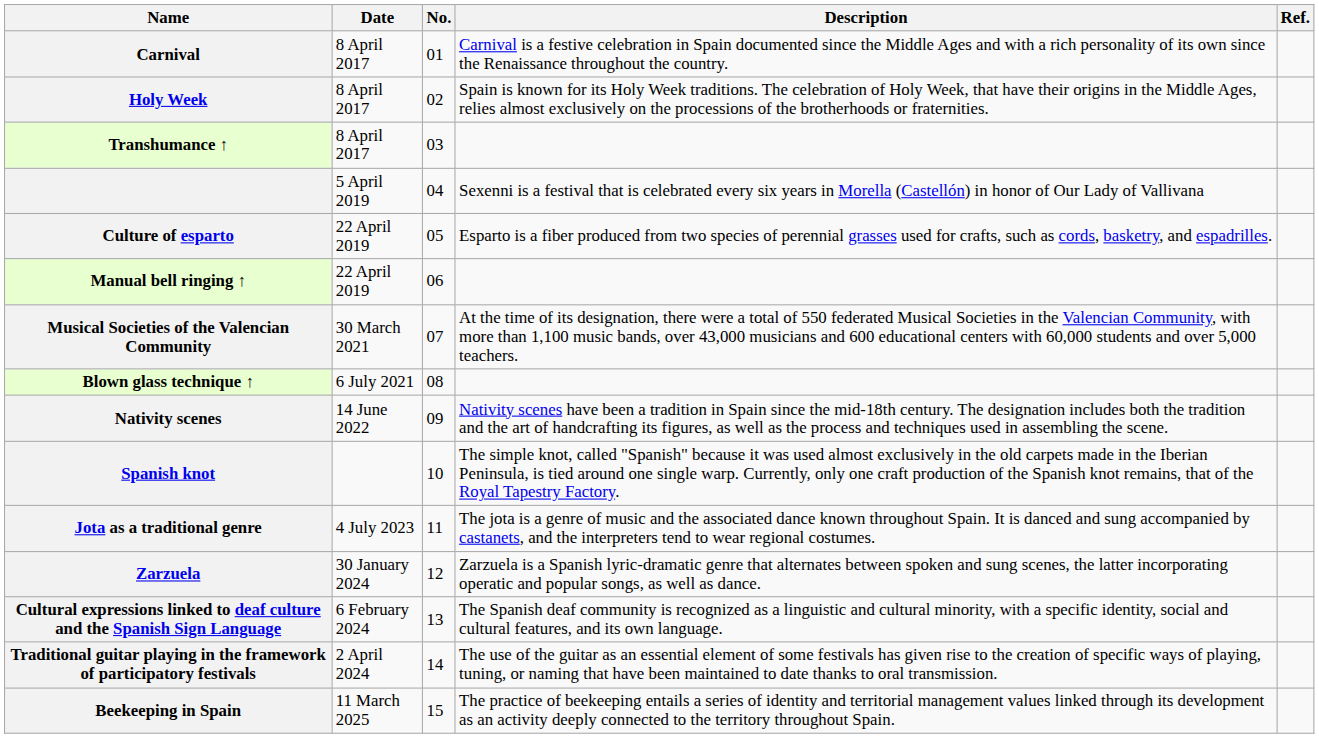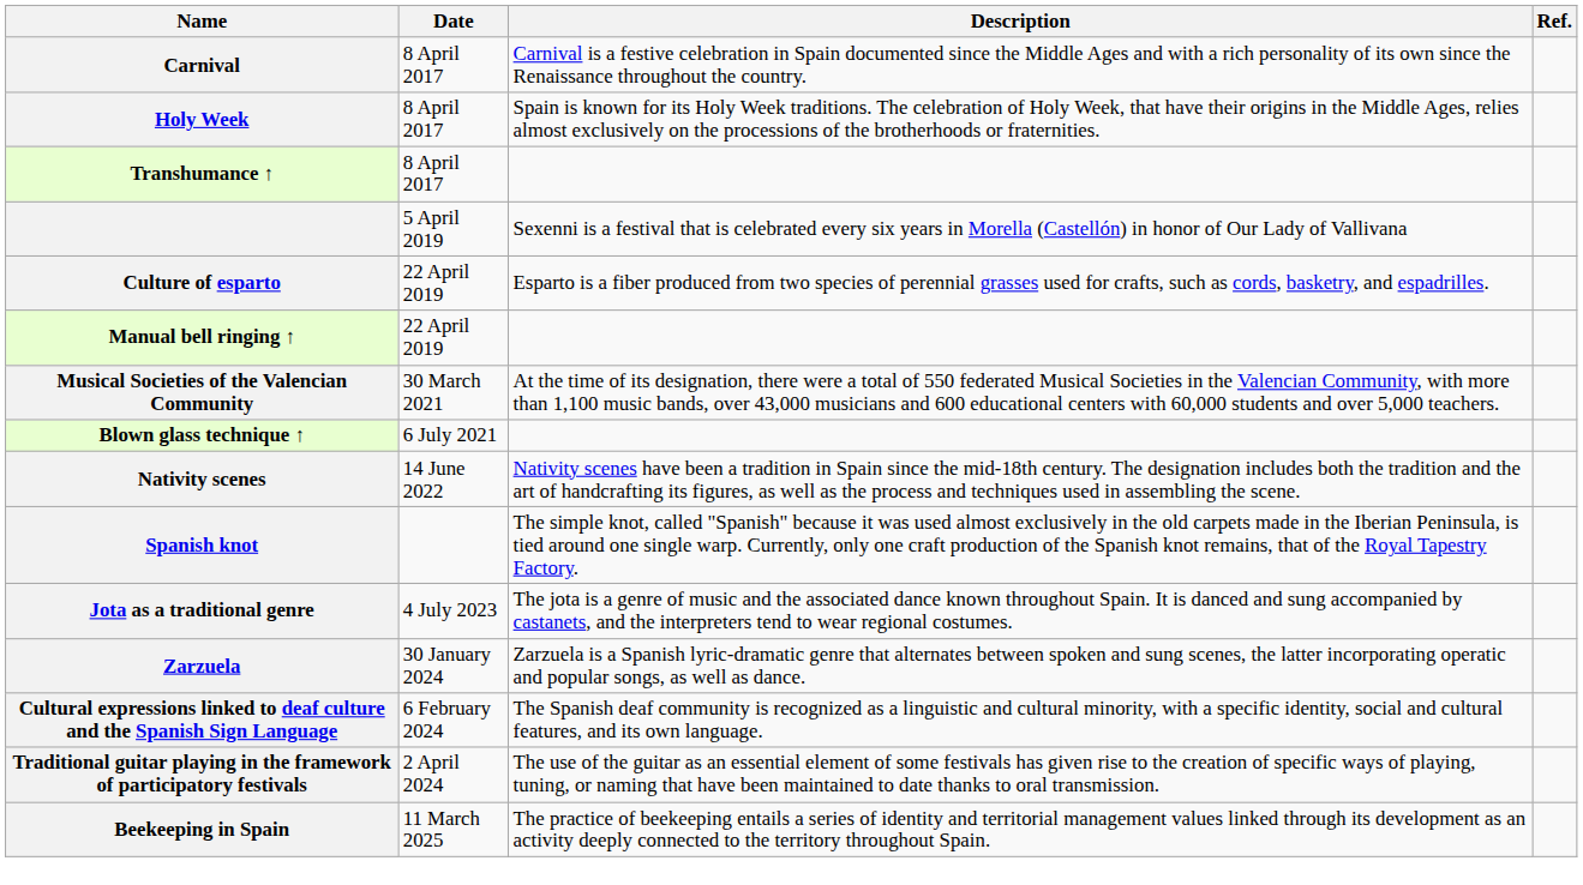- column: No. | 01 | 02 | 03 | 04 | 05 | 06 | 07 | 08 | 09 | 10 | 11 | 12 | 13 | 14 | 15
